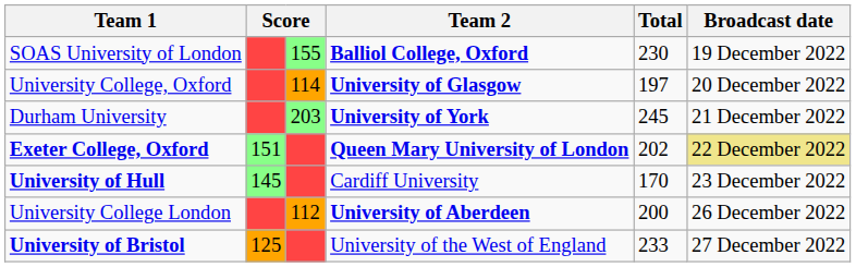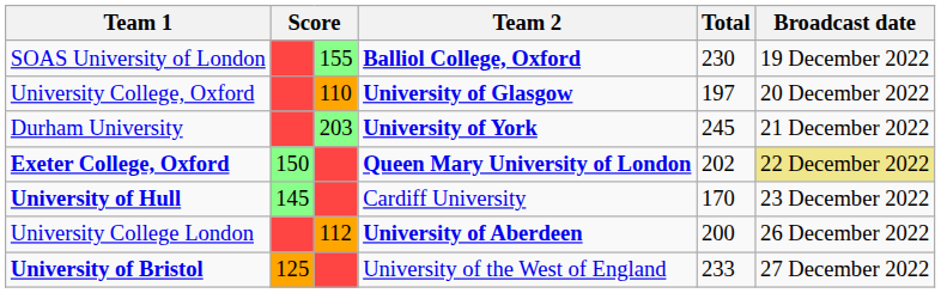University College, Oxford | column 3: 114 -> 110
Exeter College, Oxford | column 2: 151 -> 150
